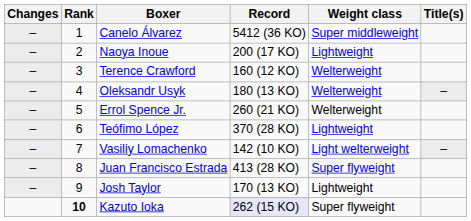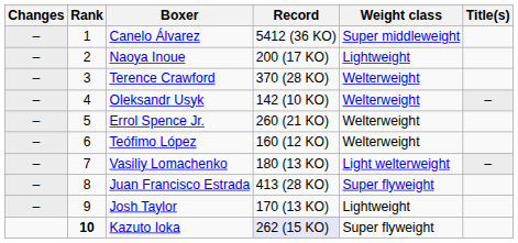Terence Crawford | Record: 160 (12 KO) -> 370 (28 KO)
Oleksandr Usyk | Record: 180 (13 KO) -> 142 (10 KO)
Teófimo López | Record: 370 (28 KO) -> 160 (12 KO)
Teófimo López | Weight class: Lightweight -> Welterweight
Vasiliy Lomachenko | Record: 142 (10 KO) -> 180 (13 KO)
